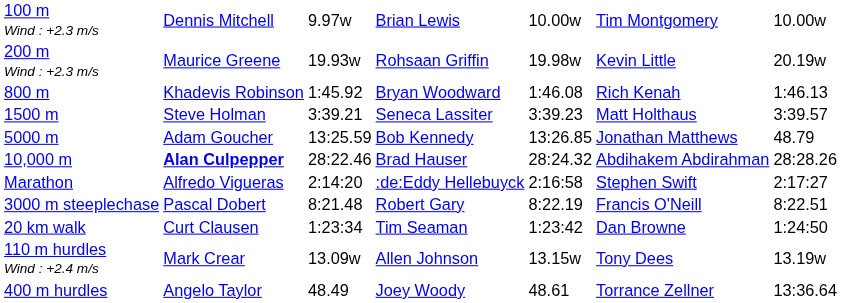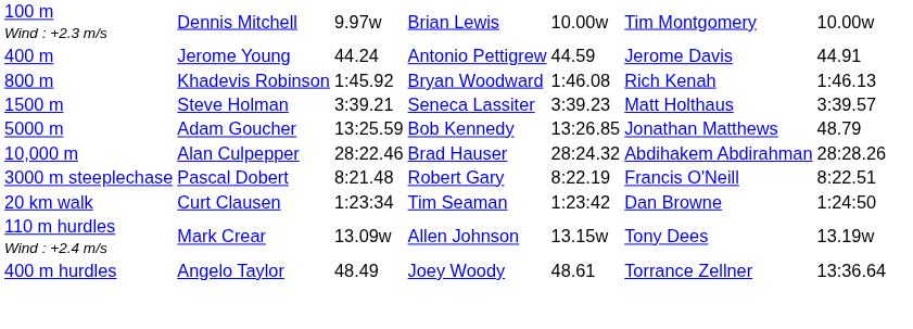- row: 200 m Wind : +2.3 m/s | Maurice Greene | 19.93w | Rohsaan Griffin | 19.98w | Kevin Little | 20.19w
+ row: 400 m | Jerome Young | 44.24 | Antonio Pettigrew | 44.59 | Jerome Davis | 44.91
10,000 m | column 2: bold -> normal
- row: Marathon | Alfredo Vigueras | 2:14:20 | :de:Eddy Hellebuyck | 2:16:58 | Stephen Swift | 2:17:27
